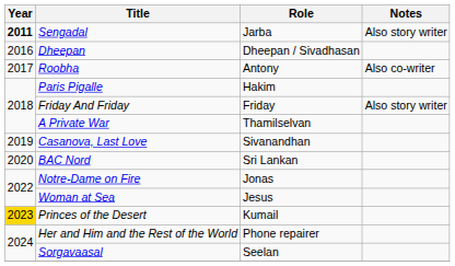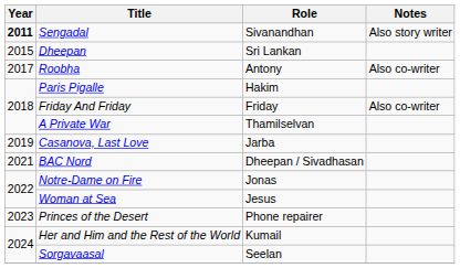Sengadal | Role: Jarba -> Sivanandhan
Dheepan | Year: 2016 -> 2015
Dheepan | Role: Dheepan / Sivadhasan -> Sri Lankan
Friday And Friday | Notes: Also story writer -> Also co-writer
Casanova, Last Love | Role: Sivanandhan -> Jarba
BAC Nord | Year: 2020 -> 2021
BAC Nord | Role: Sri Lankan -> Dheepan / Sivadhasan
Princes of the Desert | Year: gold background -> no background
Princes of the Desert | Role: Kumail -> Phone repairer
Her and Him and the Rest of the World | Role: Phone repairer -> Kumail
